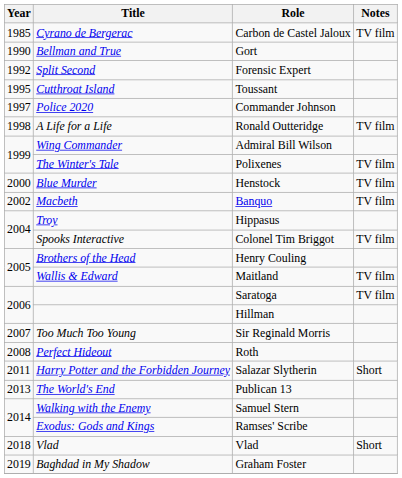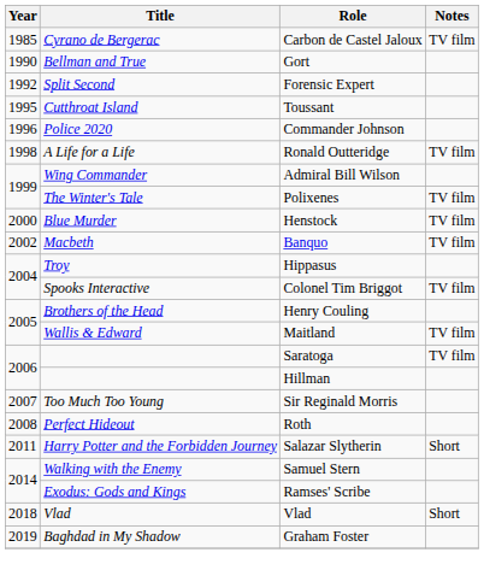Commander Johnson | Year: 1997 -> 1996
- row: 2013 | The World's End | Publican 13
